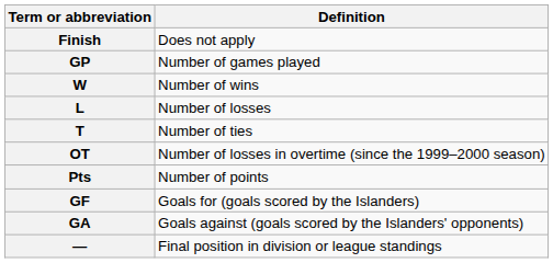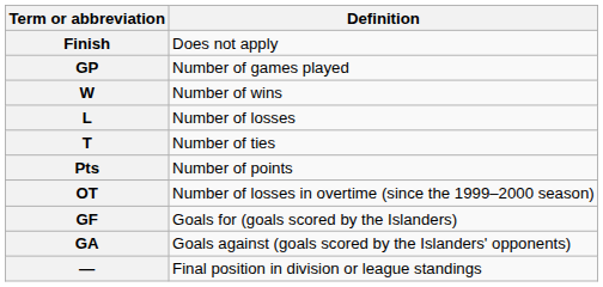rows swapped: OT <-> Pts
